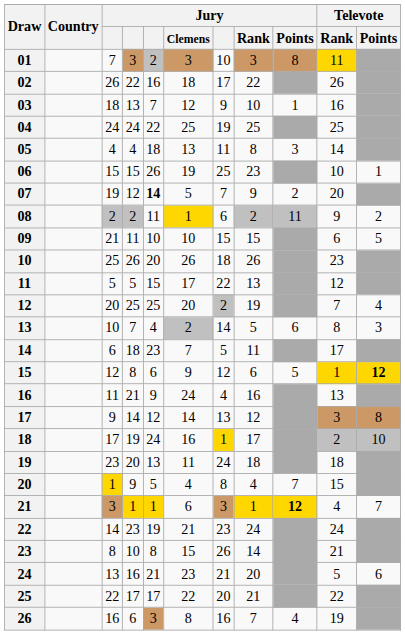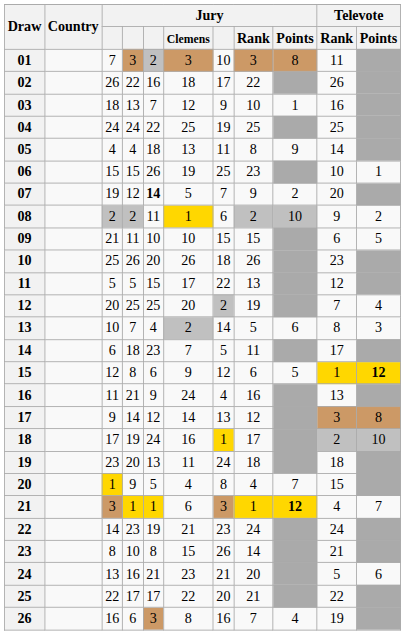01 | Televote / Rank: gold background -> no background
05 | Jury / Points: 3 -> 9
08 | Jury / Points: 11 -> 10
